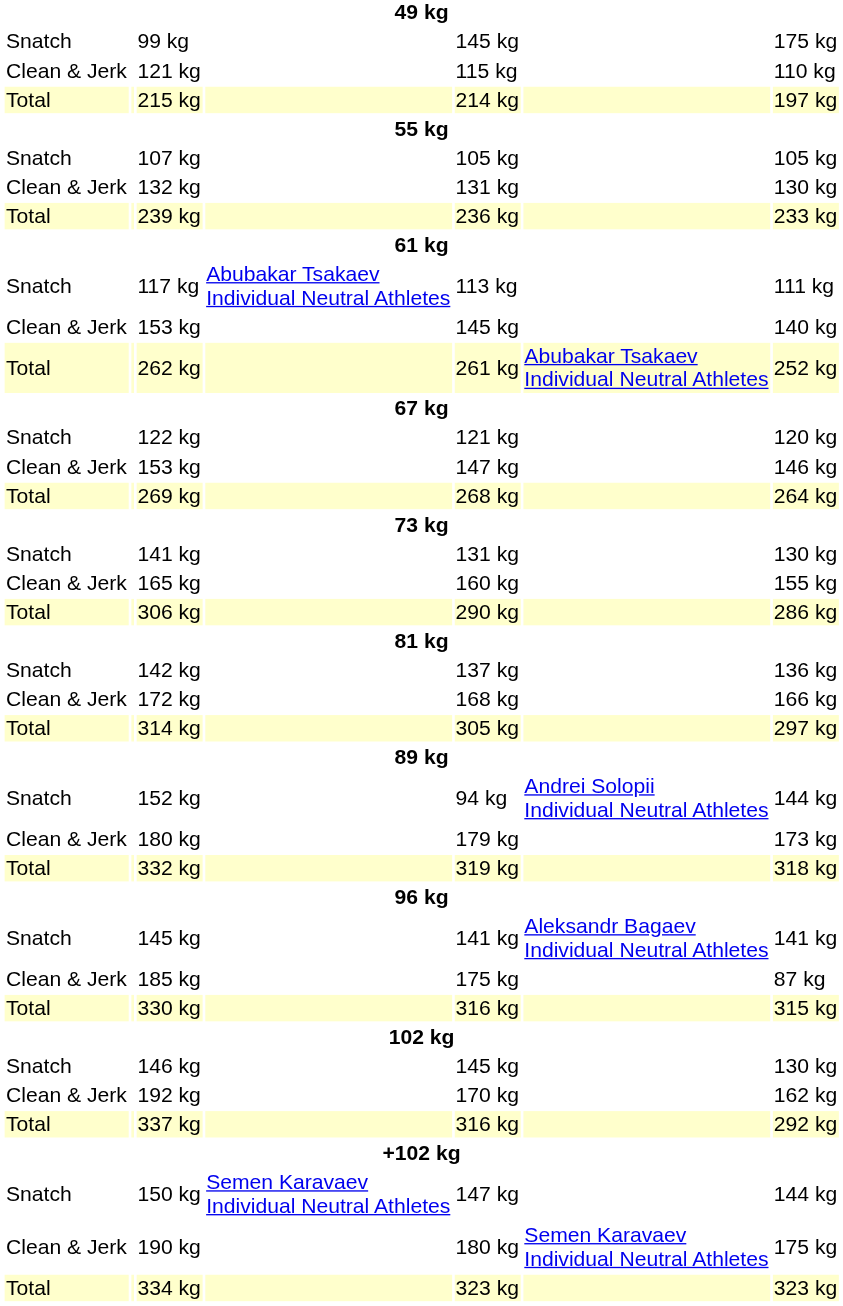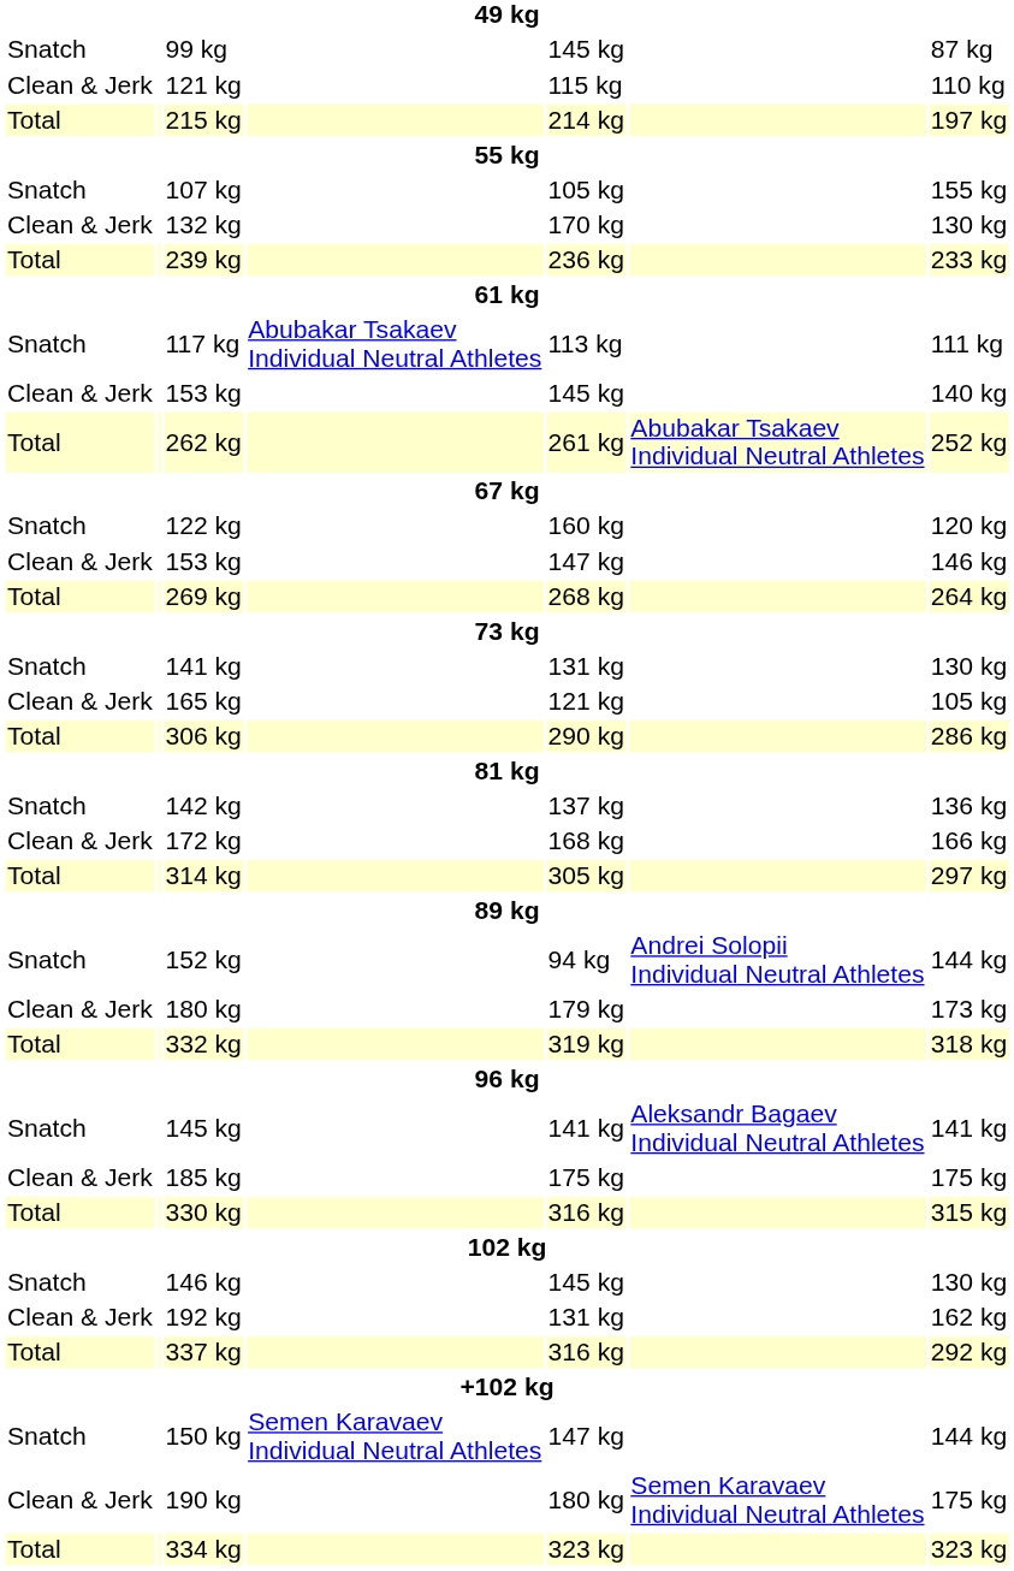99 kg | column 7: 175 kg -> 87 kg
107 kg | column 7: 105 kg -> 155 kg
132 kg | column 5: 131 kg -> 170 kg
122 kg | column 5: 121 kg -> 160 kg
165 kg | column 5: 160 kg -> 121 kg
165 kg | column 7: 155 kg -> 105 kg
185 kg | column 7: 87 kg -> 175 kg
192 kg | column 5: 170 kg -> 131 kg
